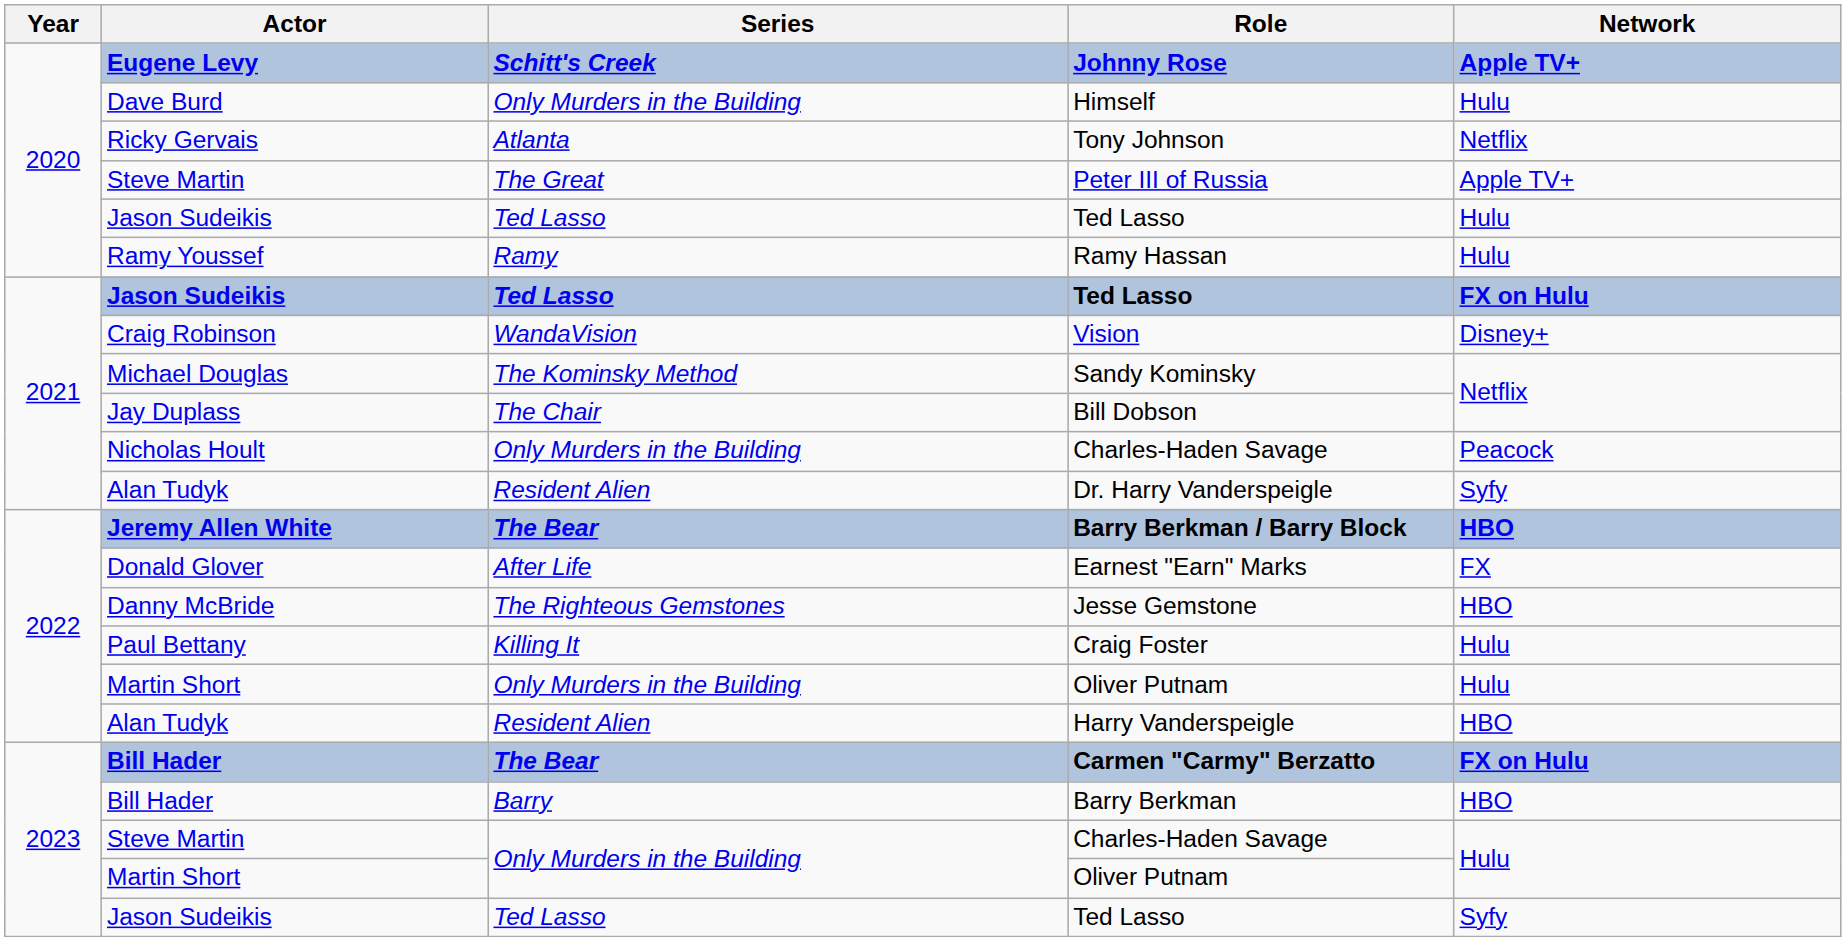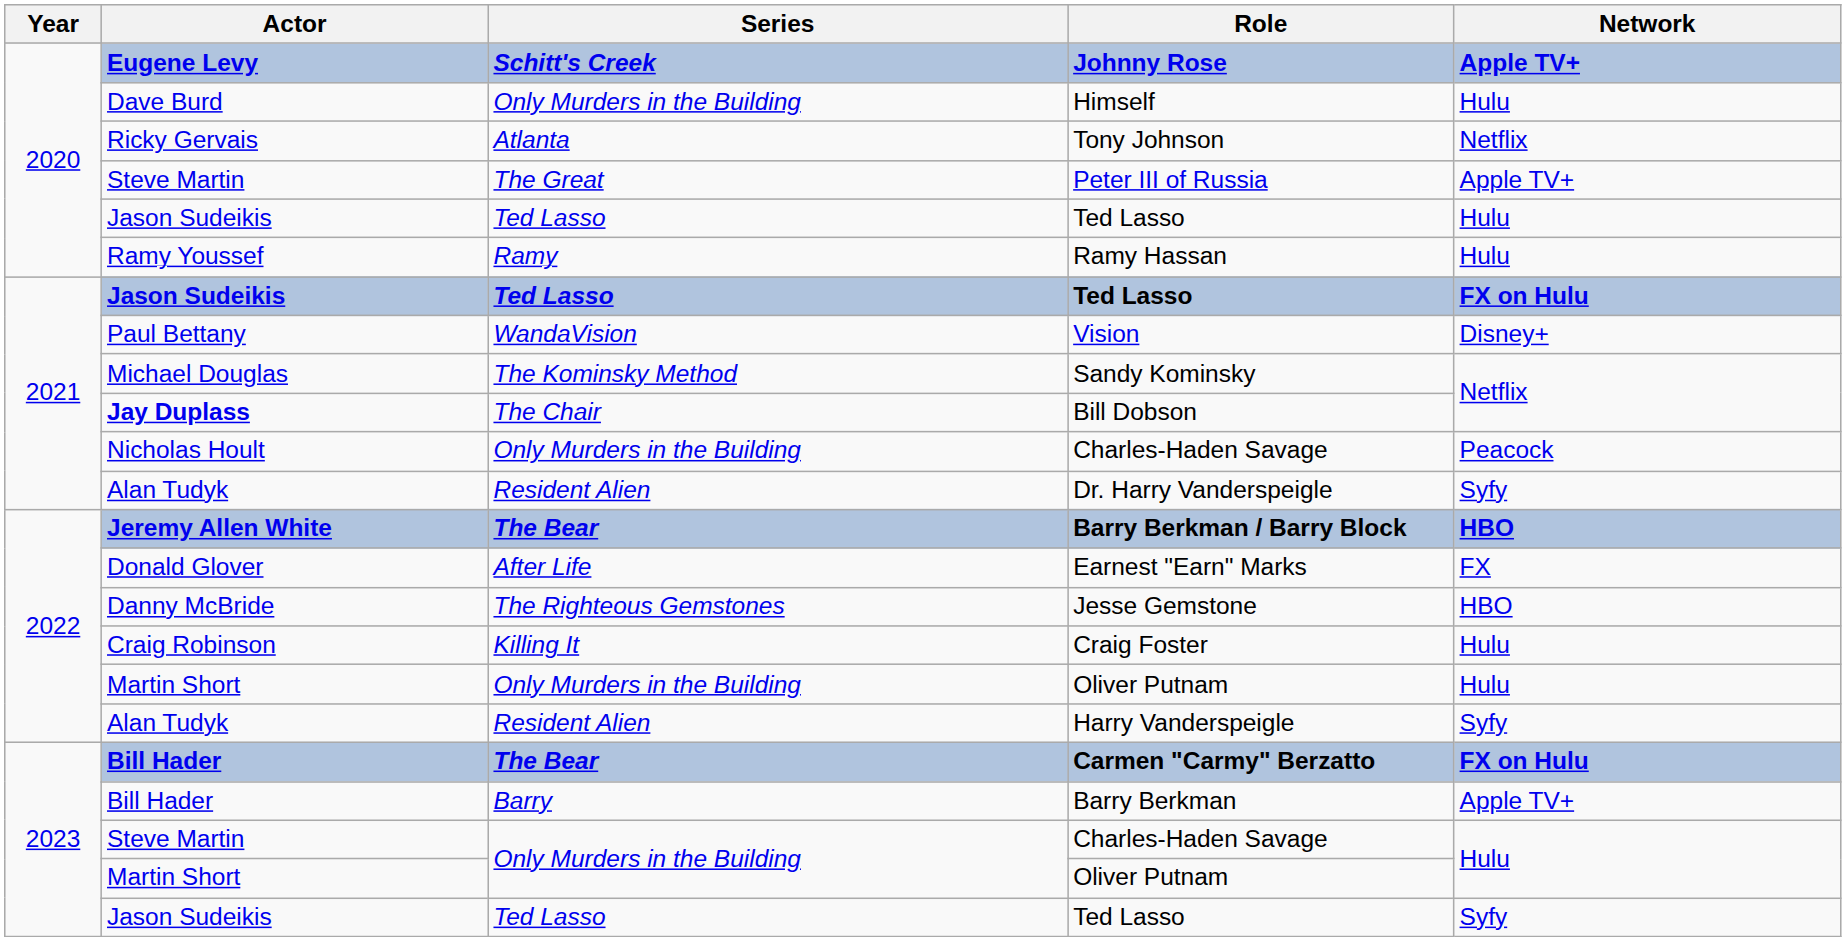Vision | Actor: Craig Robinson -> Paul Bettany
Bill Dobson | Actor: normal -> bold
Craig Foster | Actor: Paul Bettany -> Craig Robinson
Harry Vanderspeigle | Network: HBO -> Syfy
Barry Berkman | Network: HBO -> Apple TV+
